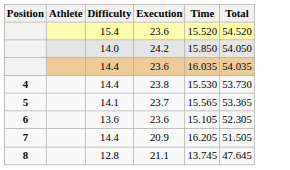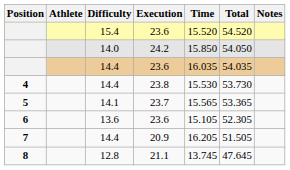+ column: Notes
